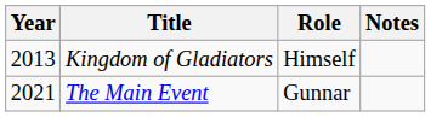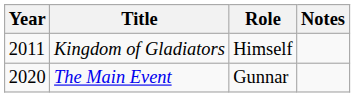Kingdom of Gladiators | Year: 2013 -> 2011
The Main Event | Year: 2021 -> 2020
